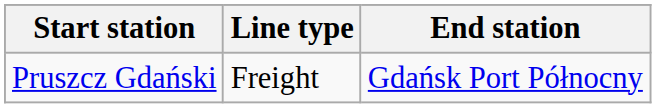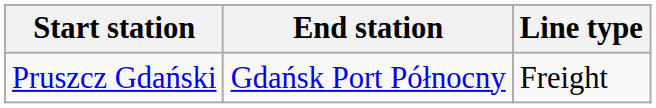columns swapped: End station <-> Line type
